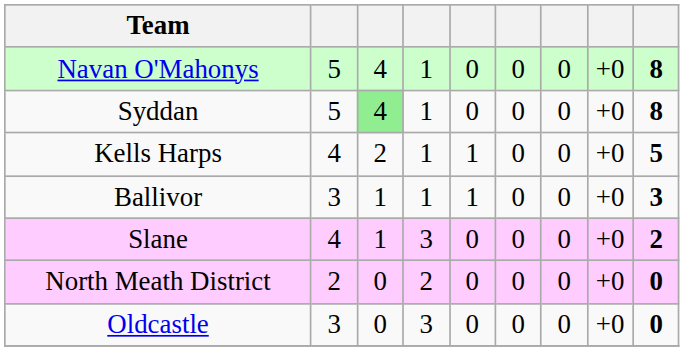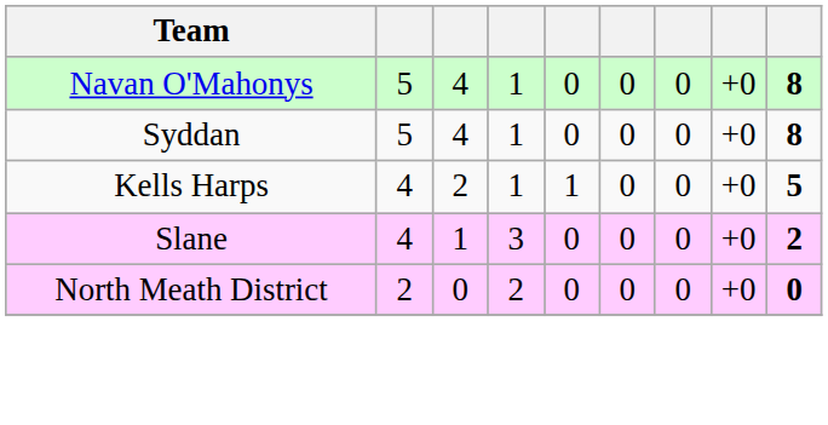Syddan | column 3: lightgreen background -> no background
- row: Ballivor | 3 | 1 | 1 | 1 | 0 | 0 | +0 | 3
- row: Oldcastle | 3 | 0 | 3 | 0 | 0 | 0 | +0 | 0
